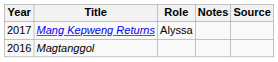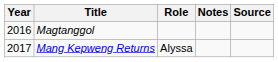rows swapped: Magtanggol <-> Mang Kepweng Returns
